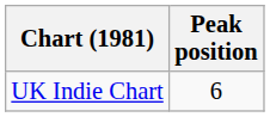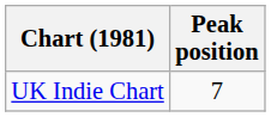UK Indie Chart | Peak position: 6 -> 7
